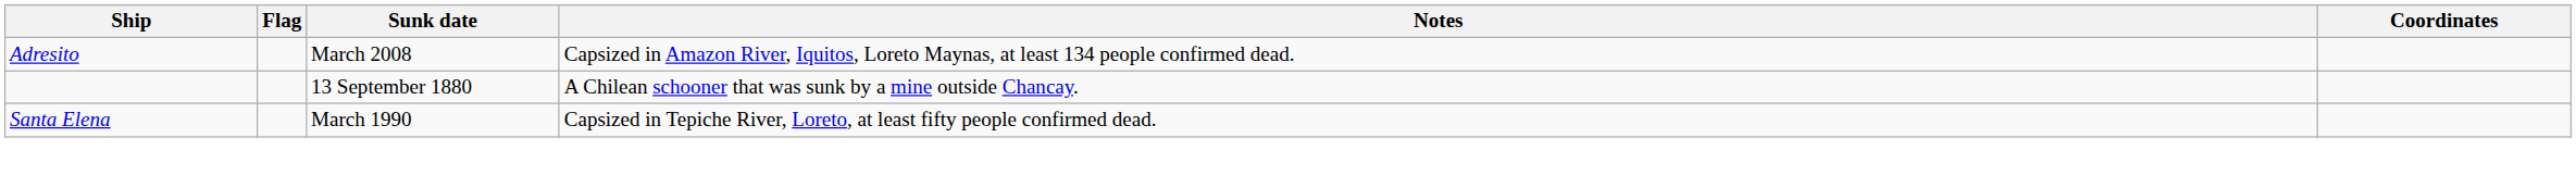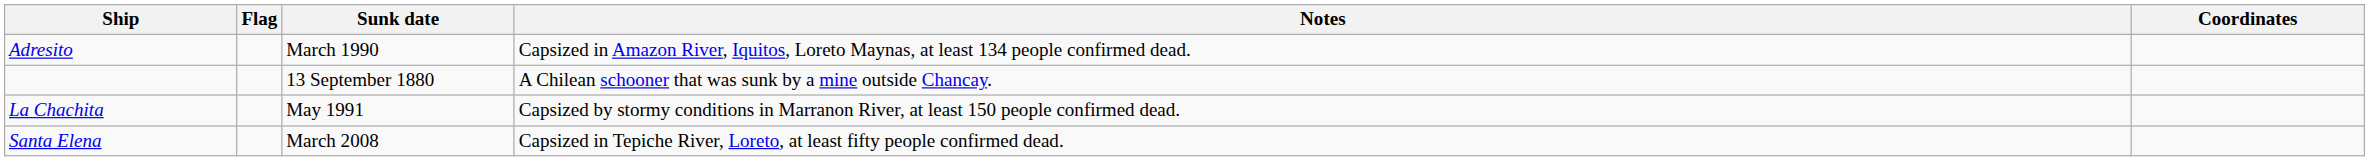Adresito | Sunk date: March 2008 -> March 1990
+ row: La Chachita | May 1991 | Capsized by stormy conditions in Marranon River, at least 150 people confirmed dead.
Santa Elena | Sunk date: March 1990 -> March 2008
